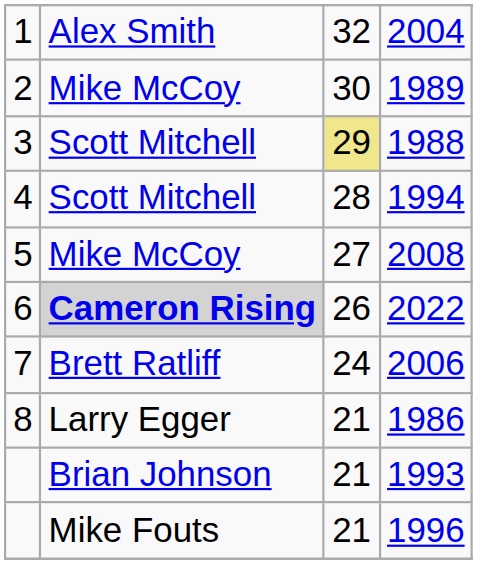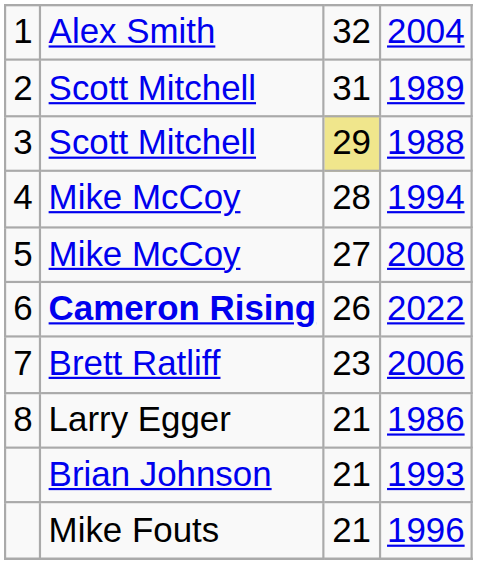1989 | column 2: Mike McCoy -> Scott Mitchell
1989 | column 3: 30 -> 31
1994 | column 2: Scott Mitchell -> Mike McCoy
2022 | column 2: lightgrey background -> no background
2006 | column 3: 24 -> 23
